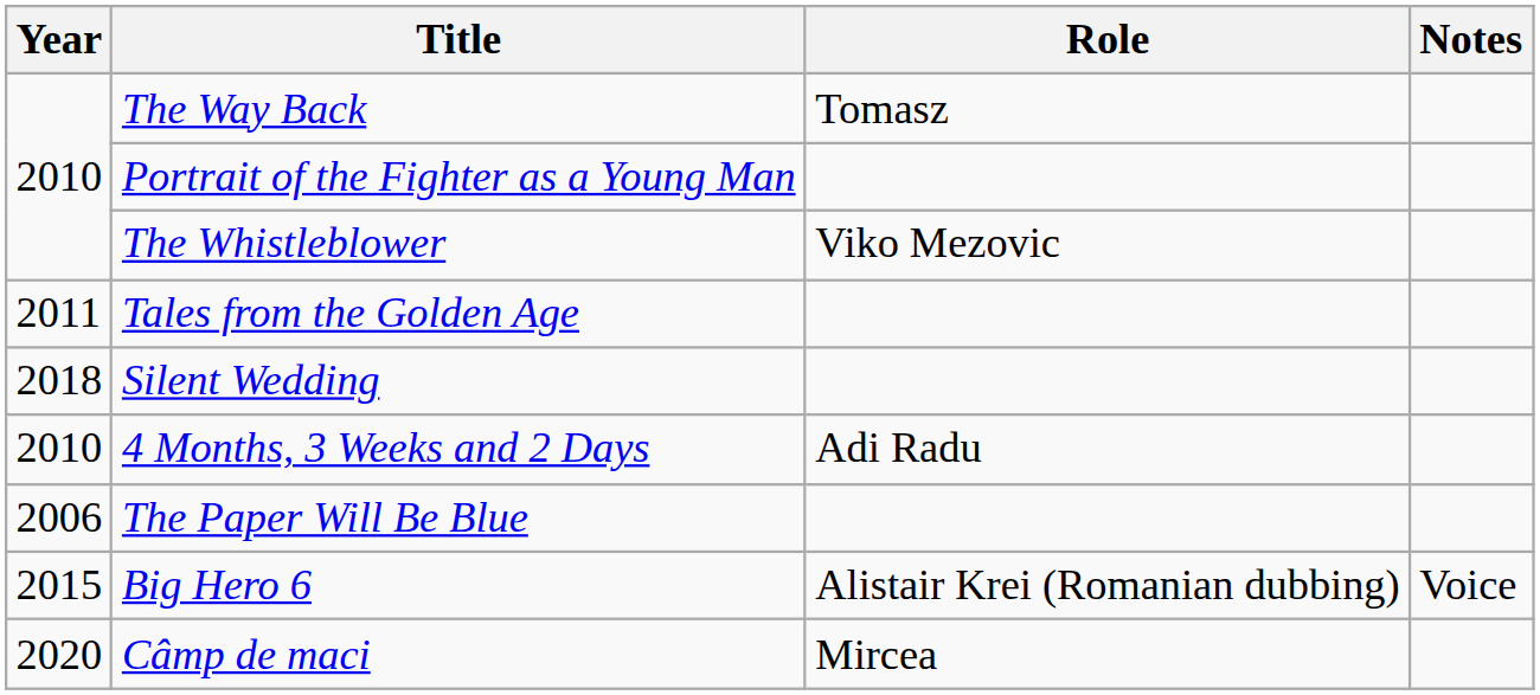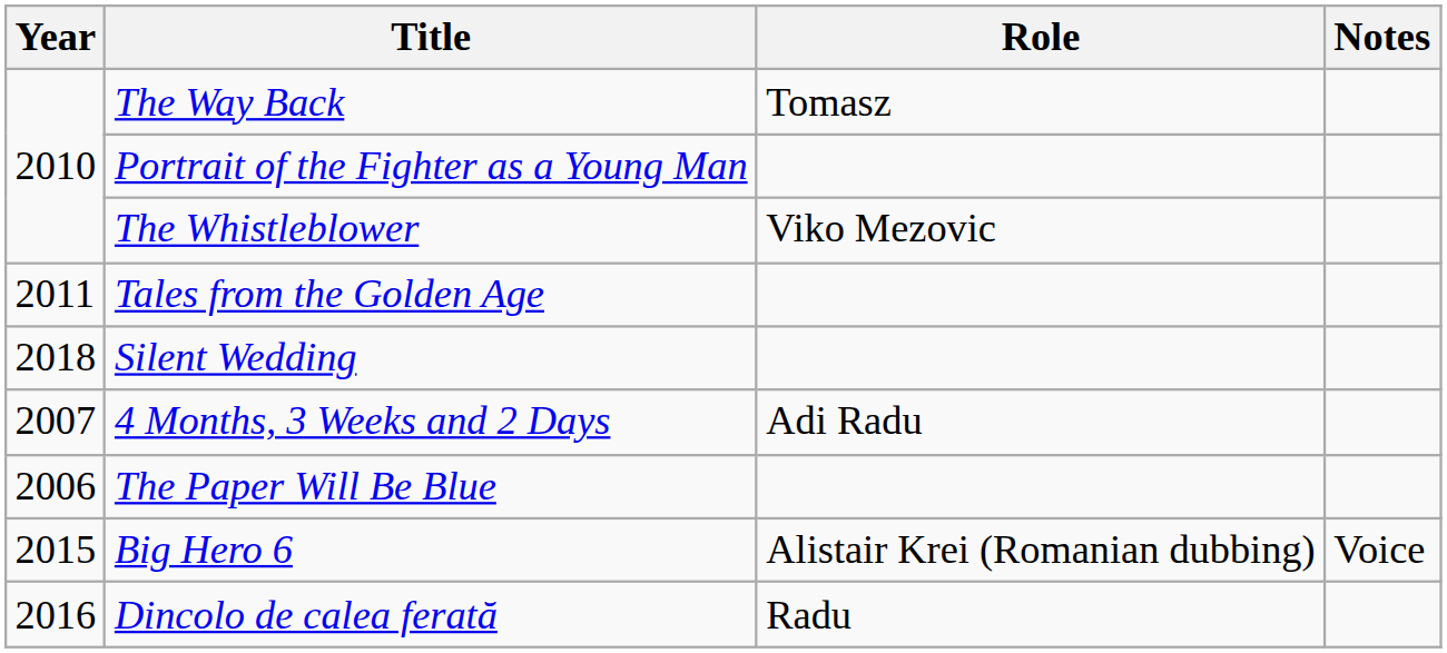4 Months, 3 Weeks and 2 Days | Year: 2010 -> 2007
+ row: 2016 | Dincolo de calea ferată | Radu
- row: 2020 | Câmp de maci | Mircea
